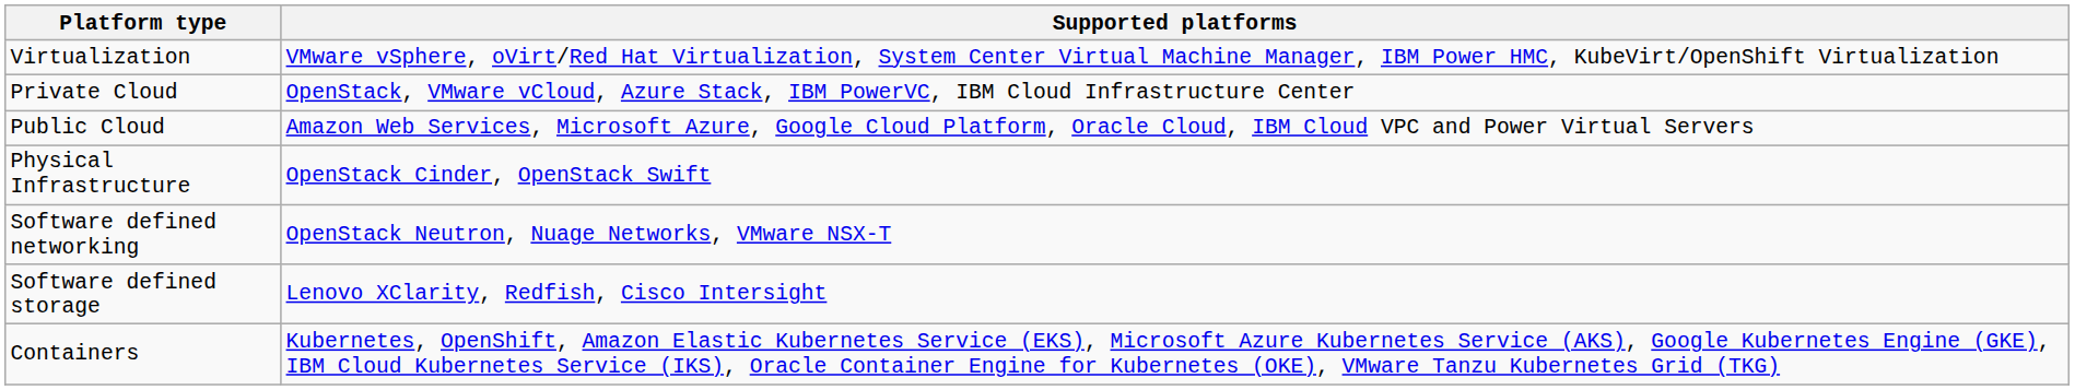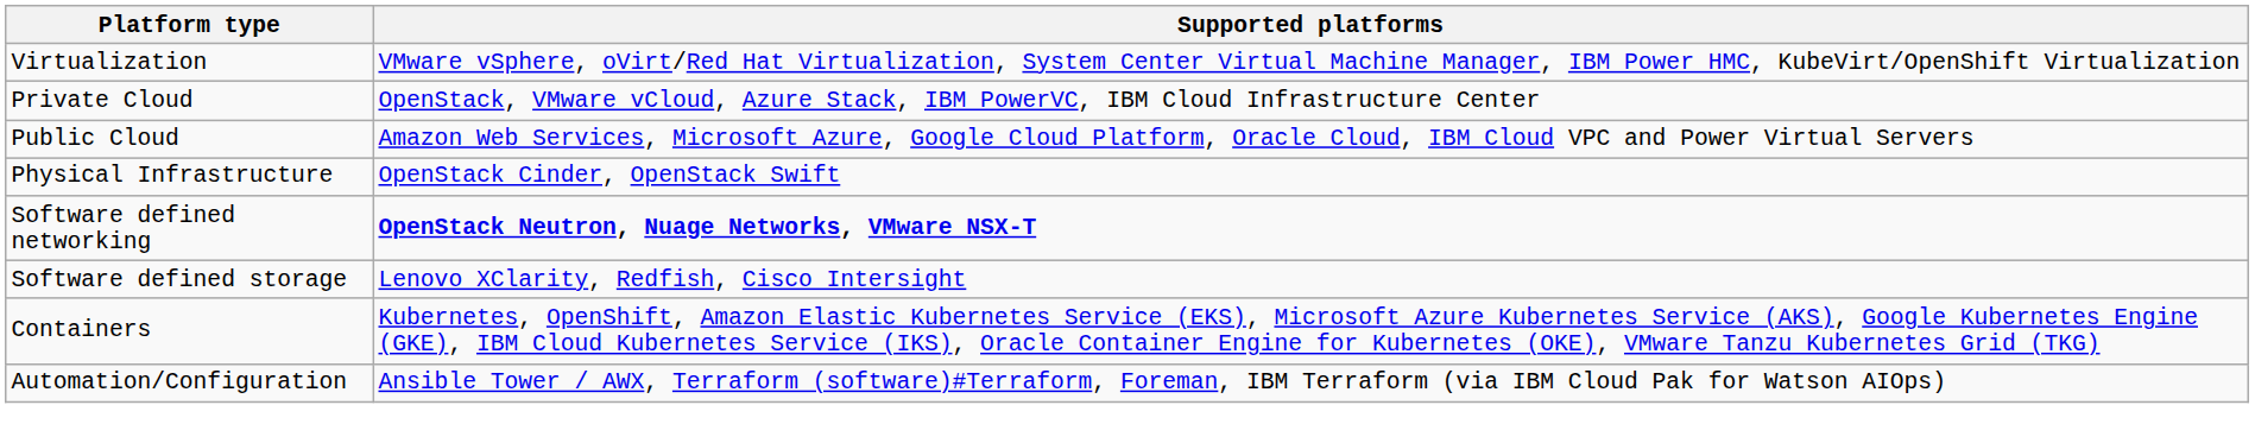Software defined networking | Supported platforms: normal -> bold
+ row: Automation/Configuration | Ansible Tower / AWX, Terraform (software)#Terraform, Foreman, IBM Terraform (via IBM Cloud Pak for Watson AIOps)
